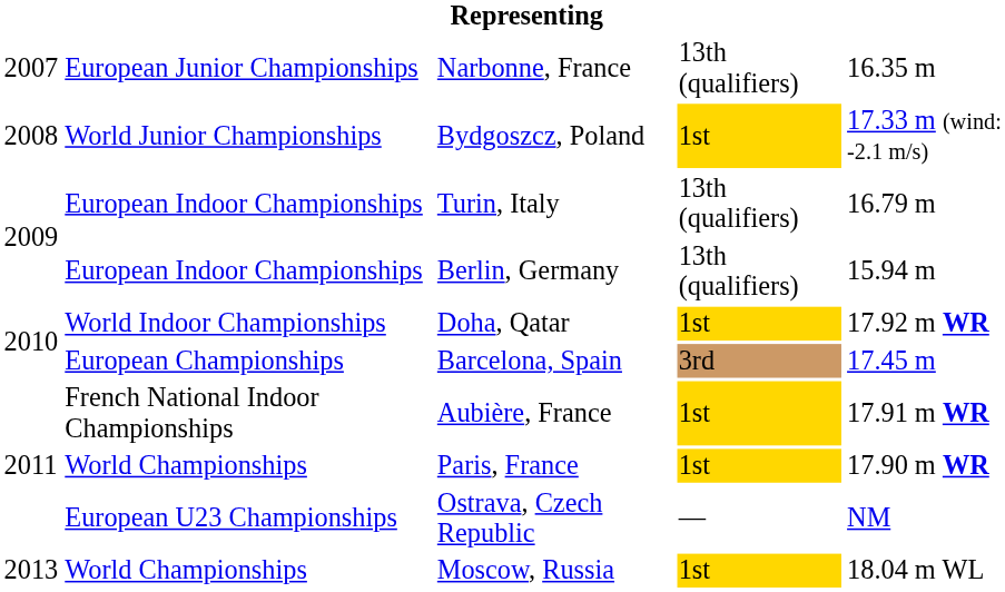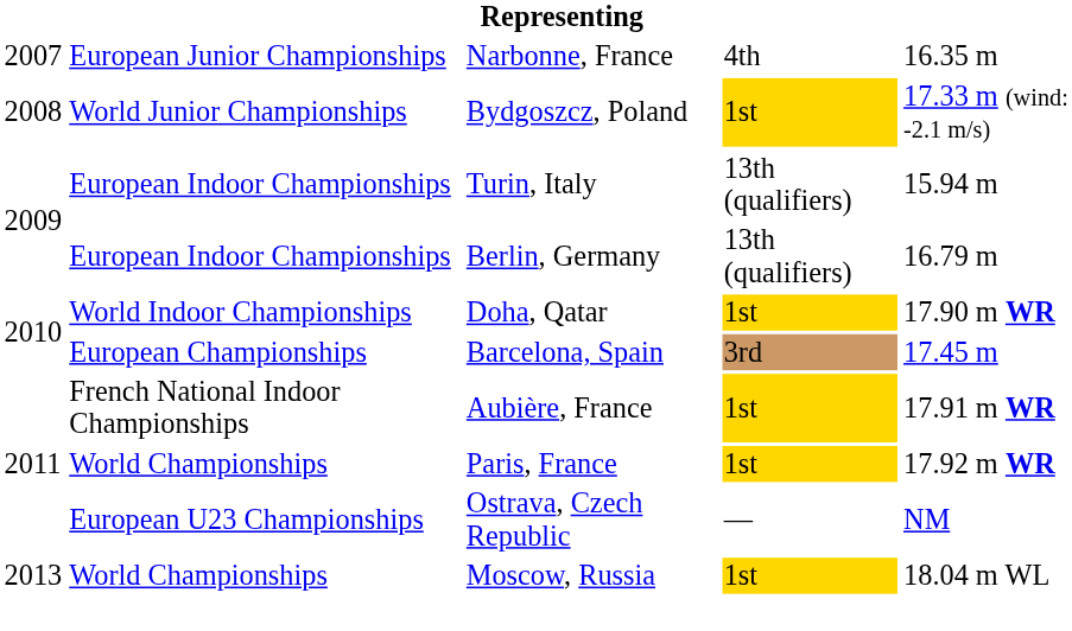Narbonne, France | column 4: 13th (qualifiers) -> 4th
Turin, Italy | column 5: 16.79 m -> 15.94 m
Berlin, Germany | column 5: 15.94 m -> 16.79 m
Doha, Qatar | column 5: 17.92 m WR -> 17.90 m WR
Paris, France | column 5: 17.90 m WR -> 17.92 m WR
